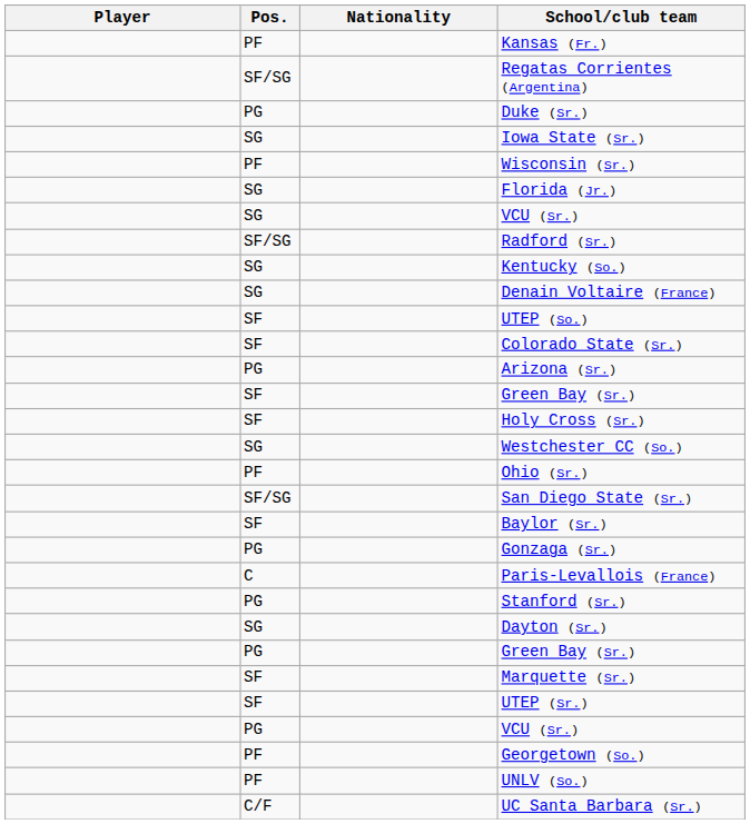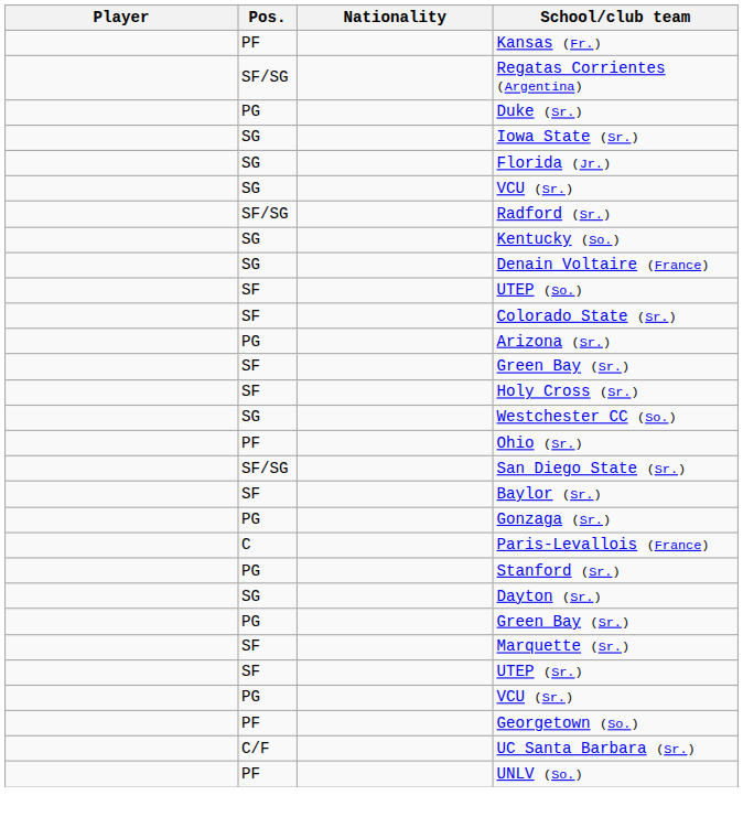- row: PF | Wisconsin (Sr.)
rows swapped: UC Santa Barbara (Sr.) <-> UNLV (So.)
